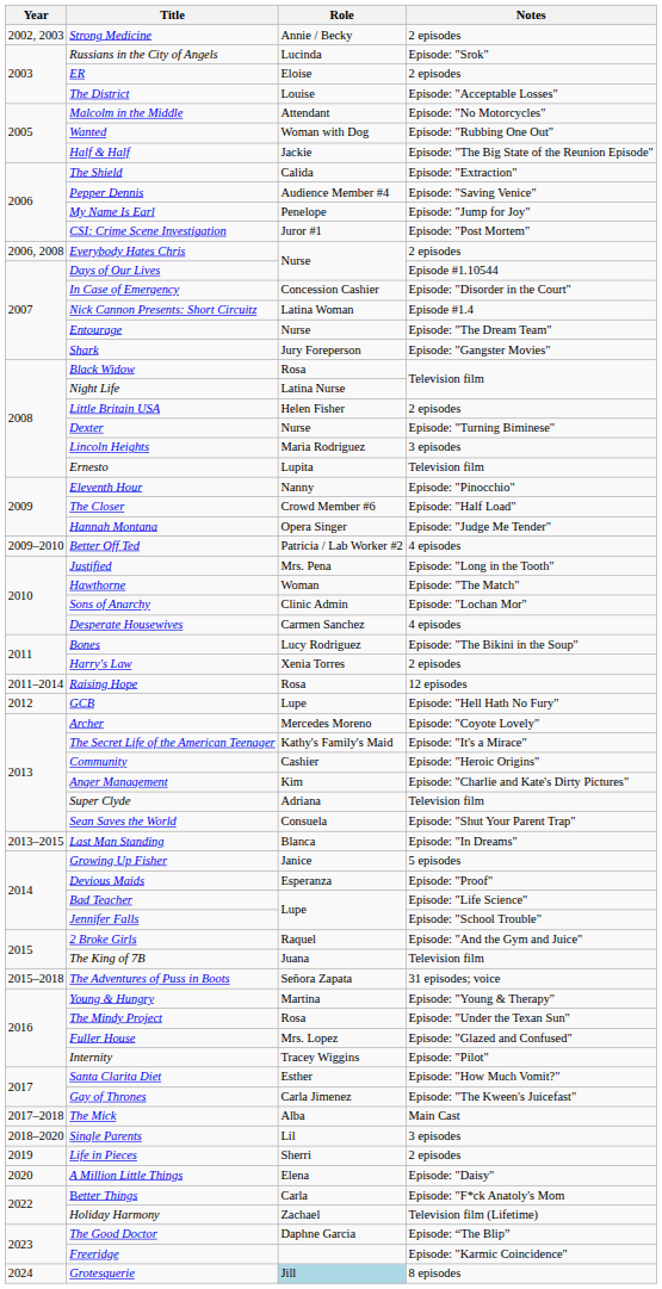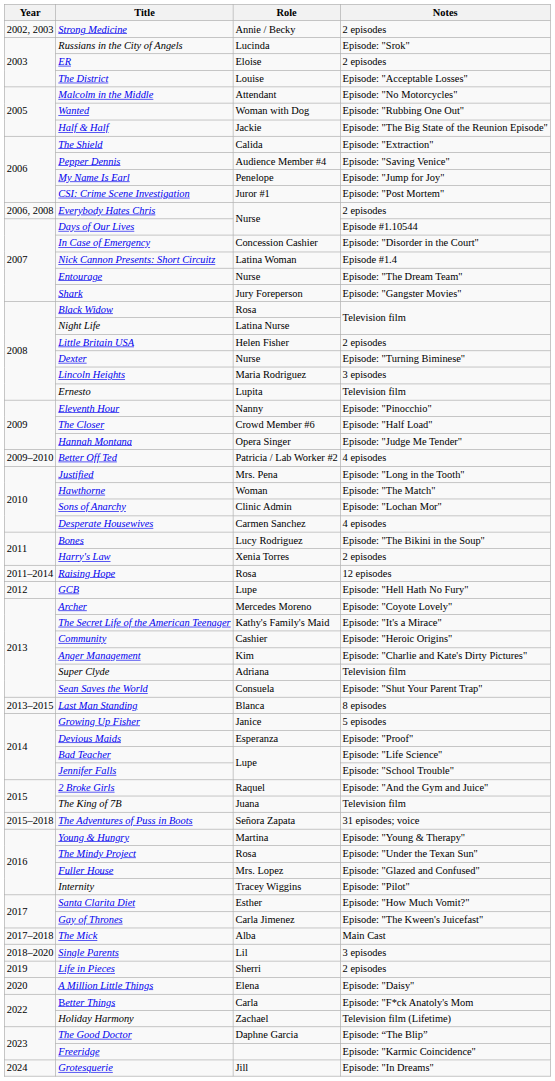Last Man Standing | Notes: Episode: "In Dreams" -> 8 episodes
Grotesquerie | Role: lightblue background -> no background
Grotesquerie | Notes: 8 episodes -> Episode: "In Dreams"
